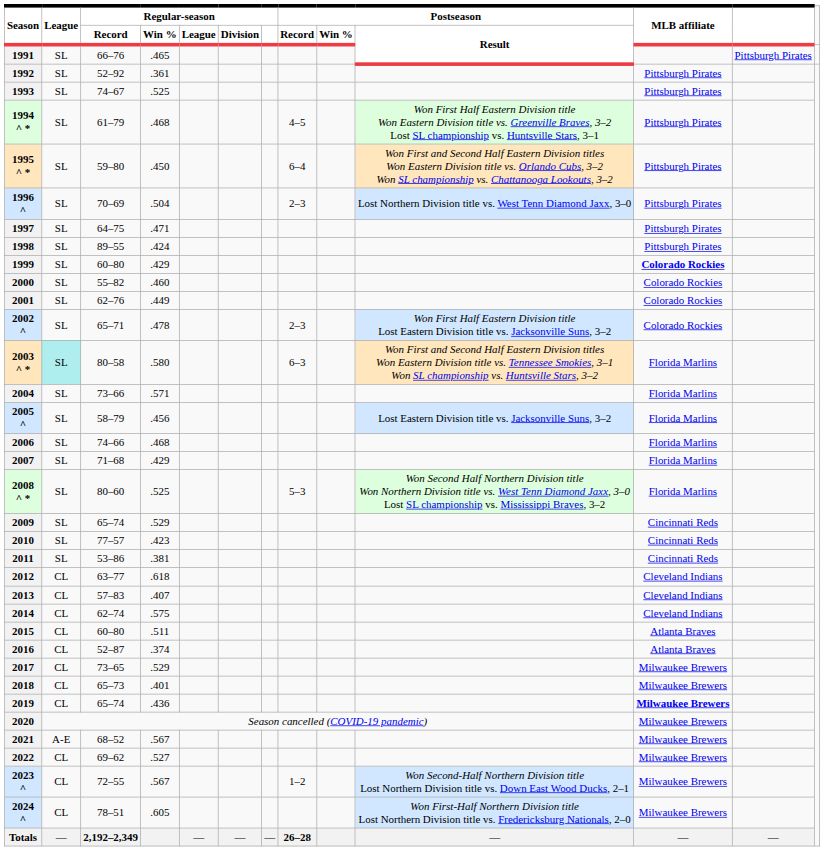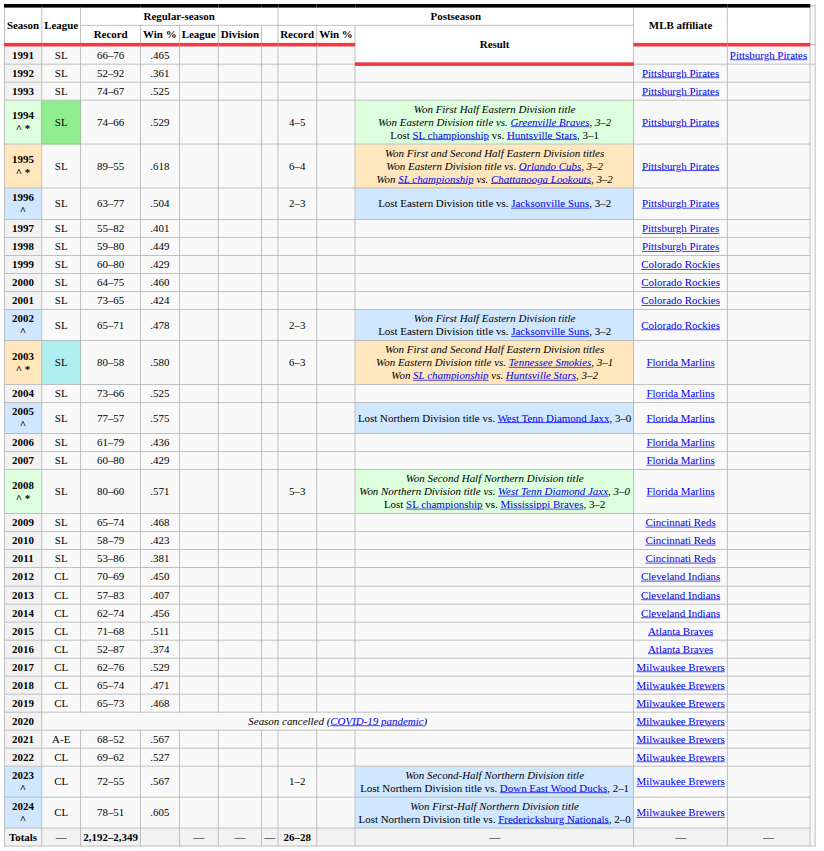1994 ^ * | League: no background -> lightgreen background
1994 ^ * | Regular-season / Record: 61–79 -> 74–66
1994 ^ * | Regular-season / Win %: .468 -> .529
1995 ^ * | Regular-season / Record: 59–80 -> 89–55
1995 ^ * | Regular-season / Win %: .450 -> .618
1996 ^ | Regular-season / Record: 70–69 -> 63–77
1996 ^ | Postseason / Result: Lost Northern Division title vs. West Tenn Diamond Jaxx, 3–0 -> Lost Eastern Division title vs. Jacksonville Suns, 3–2
1997 | Regular-season / Record: 64–75 -> 55–82
1997 | Regular-season / Win %: .471 -> .401
1998 | Regular-season / Record: 89–55 -> 59–80
1998 | Regular-season / Win %: .424 -> .449
1999 | MLB affiliate: bold -> normal
2000 | Regular-season / Record: 55–82 -> 64–75
2001 | Regular-season / Record: 62–76 -> 73–65
2001 | Regular-season / Win %: .449 -> .424
2004 | Regular-season / Win %: .571 -> .525
2005 ^ | Regular-season / Record: 58–79 -> 77–57
2005 ^ | Regular-season / Win %: .456 -> .575
2005 ^ | Postseason / Result: Lost Eastern Division title vs. Jacksonville Suns, 3–2 -> Lost Northern Division title vs. West Tenn Diamond Jaxx, 3–0
2006 | Regular-season / Record: 74–66 -> 61–79
2006 | Regular-season / Win %: .468 -> .436
2007 | Regular-season / Record: 71–68 -> 60–80
2008 ^ * | Regular-season / Win %: .525 -> .571
2009 | Regular-season / Win %: .529 -> .468
2010 | Regular-season / Record: 77–57 -> 58–79
2012 | Regular-season / Record: 63–77 -> 70–69
2012 | Regular-season / Win %: .618 -> .450
2014 | Regular-season / Win %: .575 -> .456
2015 | Regular-season / Record: 60–80 -> 71–68
2017 | Regular-season / Record: 73–65 -> 62–76
2018 | Regular-season / Record: 65–73 -> 65–74
2018 | Regular-season / Win %: .401 -> .471
2019 | Regular-season / Record: 65–74 -> 65–73
2019 | Regular-season / Win %: .436 -> .468
2019 | MLB affiliate: bold -> normal
